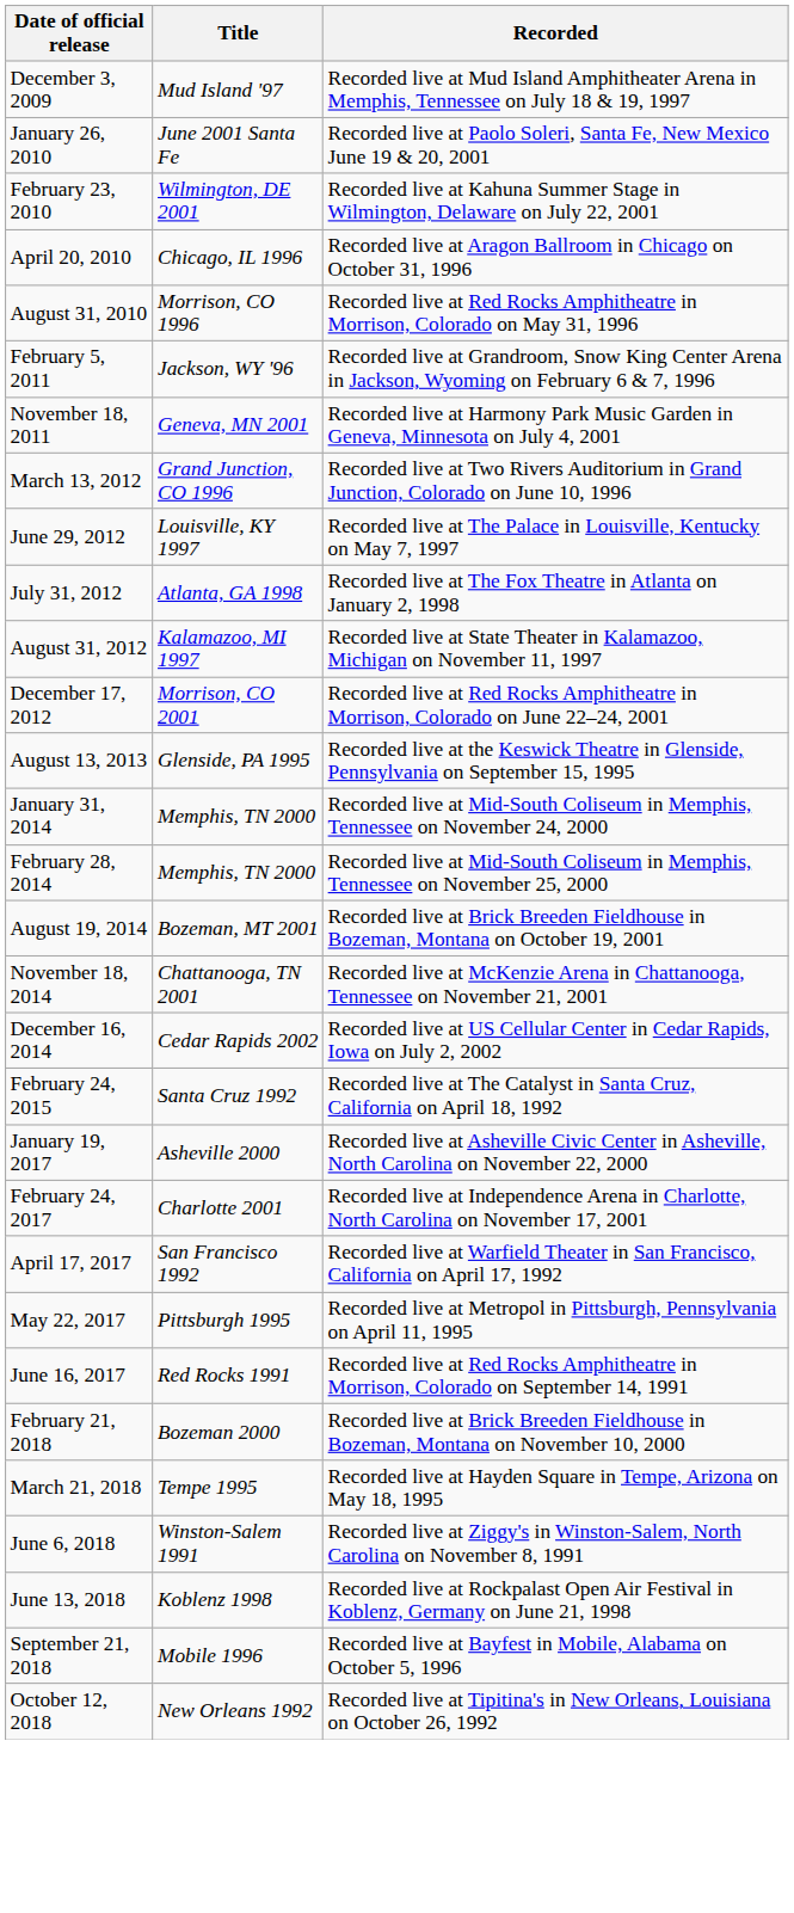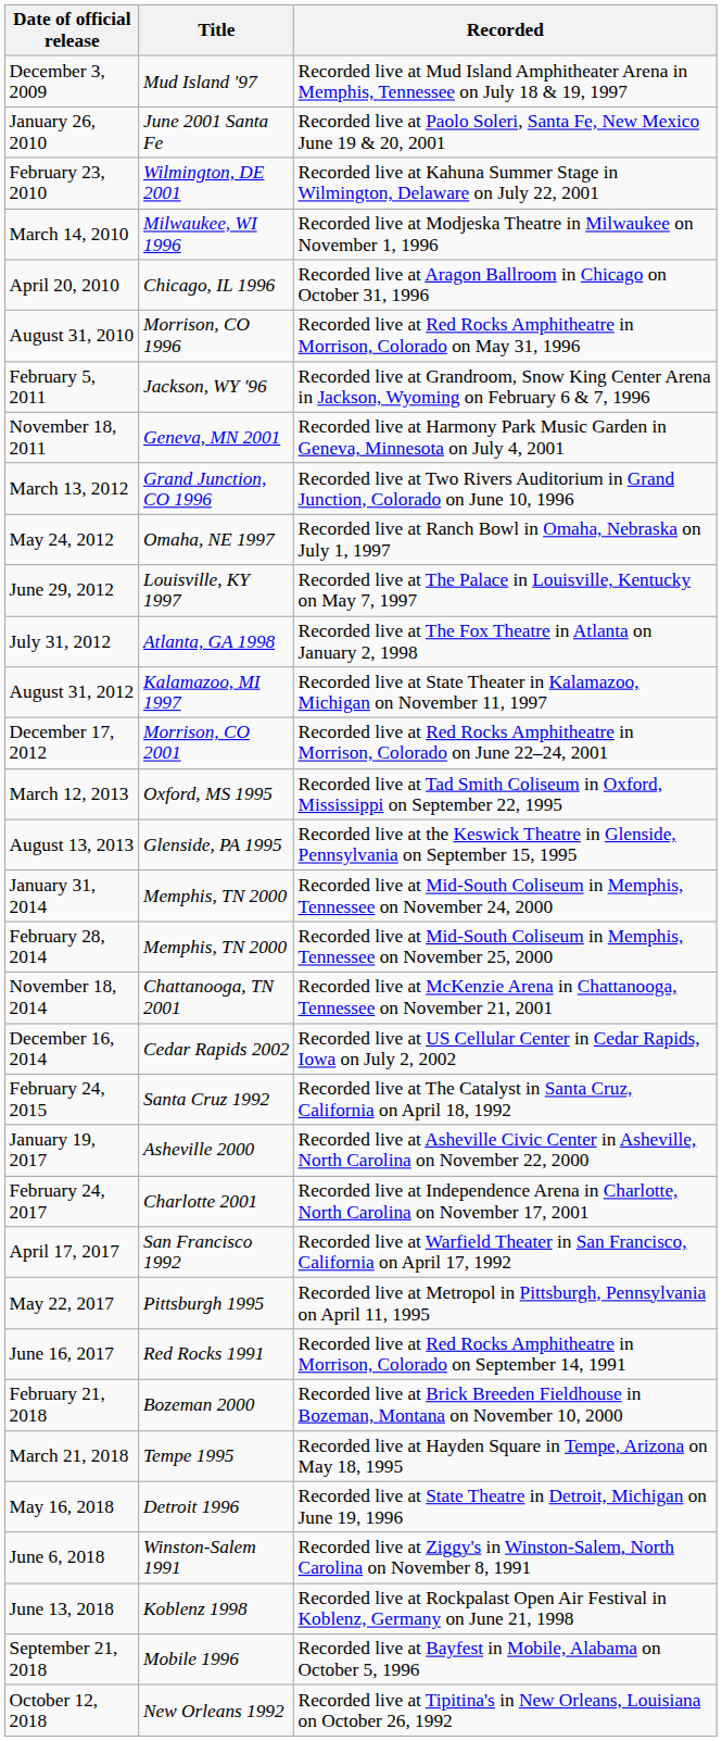+ row: March 14, 2010 | Milwaukee, WI 1996 | Recorded live at Modjeska Theatre in Milwaukee on November 1, 1996
+ row: May 24, 2012 | Omaha, NE 1997 | Recorded live at Ranch Bowl in Omaha, Nebraska on July 1, 1997
+ row: March 12, 2013 | Oxford, MS 1995 | Recorded live at Tad Smith Coliseum in Oxford, Mississippi on September 22, 1995
- row: August 19, 2014 | Bozeman, MT 2001 | Recorded live at Brick Breeden Fieldhouse in Bozeman, Montana on October 19, 2001
+ row: May 16, 2018 | Detroit 1996 | Recorded live at State Theatre in Detroit, Michigan on June 19, 1996
